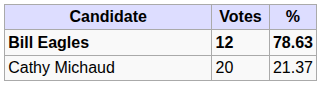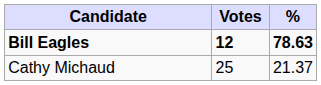Cathy Michaud | Votes: 20 -> 25
